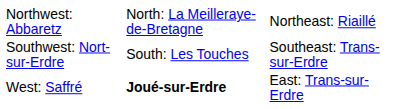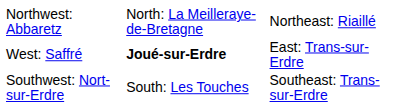rows swapped: West: Saffré <-> Southwest: Nort-sur-Erdre
